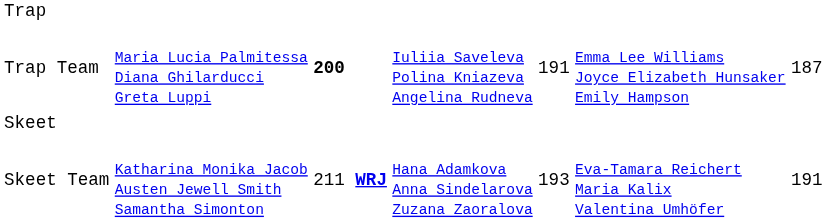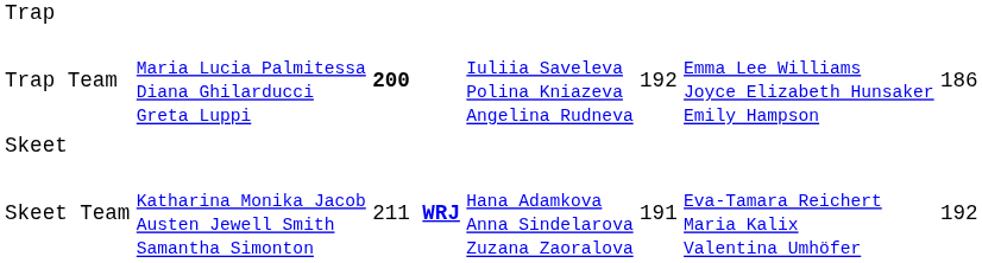Trap Team | column 5: 191 -> 192
Trap Team | column 7: 187 -> 186
Skeet Team | column 5: 193 -> 191
Skeet Team | column 7: 191 -> 192
